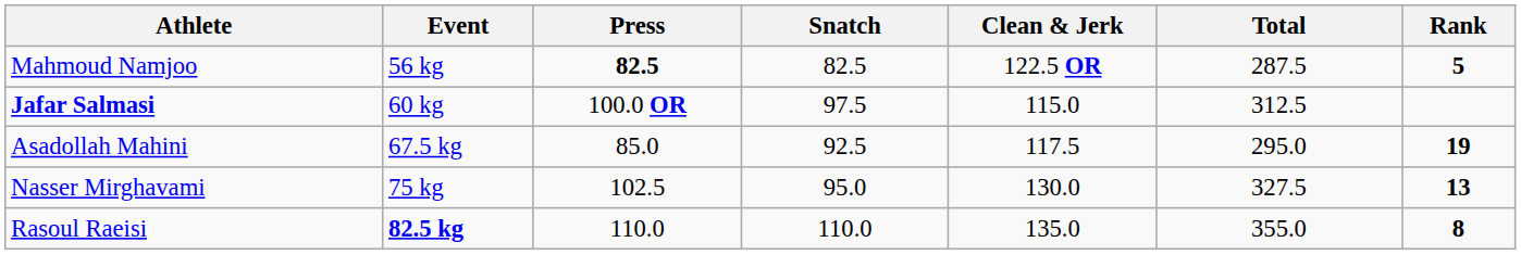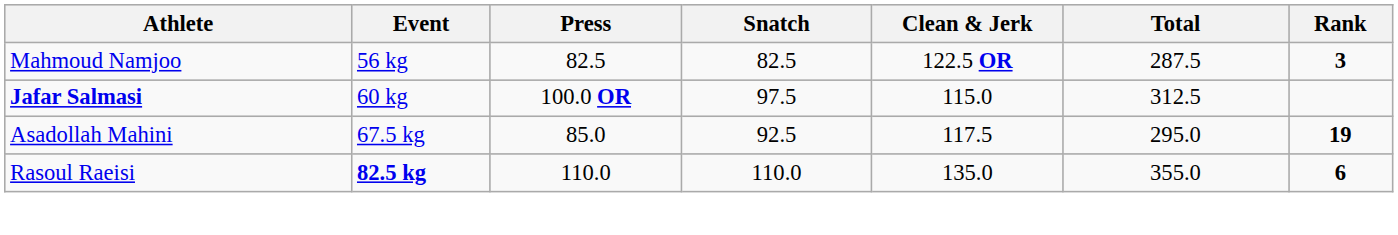Mahmoud Namjoo | Press: bold -> normal
Mahmoud Namjoo | Rank: 5 -> 3
- row: Nasser Mirghavami | 75 kg | 102.5 | 95.0 | 130.0 | 327.5 | 13
Rasoul Raeisi | Rank: 8 -> 6
